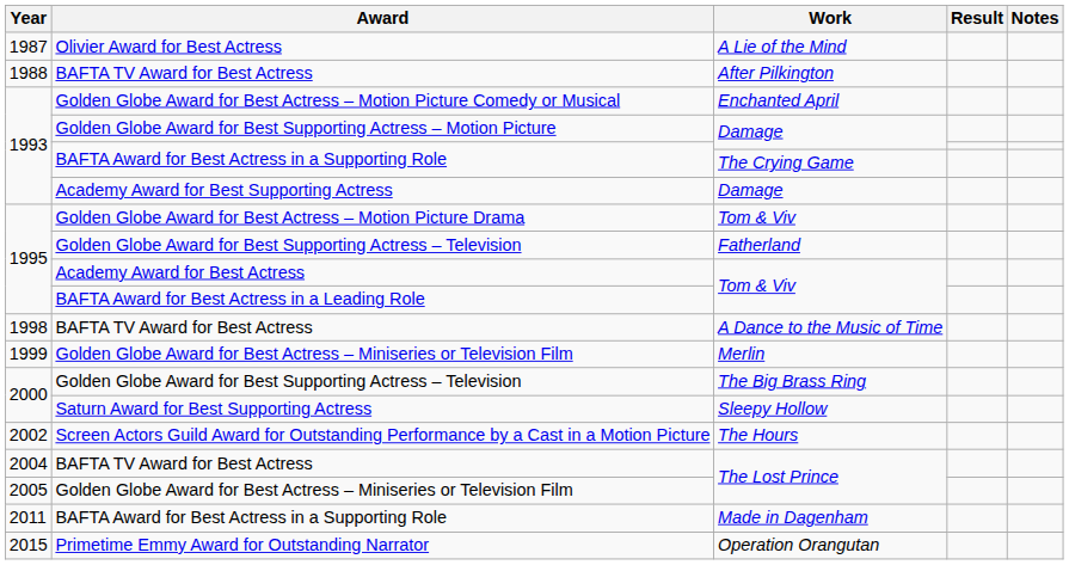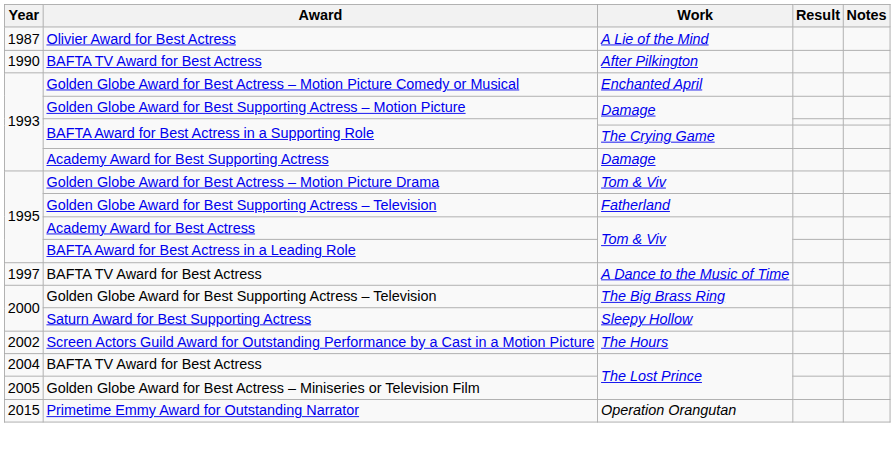After Pilkington | Year: 1988 -> 1990
A Dance to the Music of Time | Year: 1998 -> 1997
- row: 1999 | Golden Globe Award for Best Actress – Miniseries or Television Film | Merlin
- row: 2011 | BAFTA Award for Best Actress in a Supporting Role | Made in Dagenham
